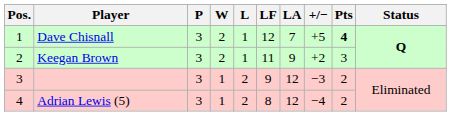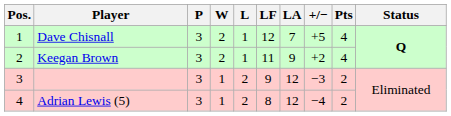Dave Chisnall | Pts: bold -> normal
Keegan Brown | Pts: 3 -> 4
